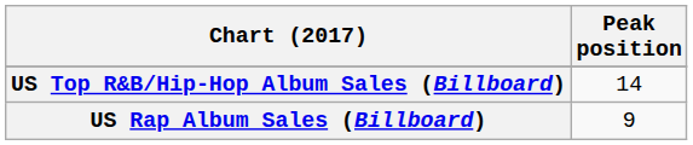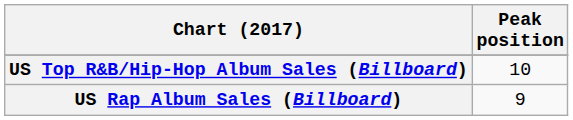US Top R&B/Hip-Hop Album Sales (Billboard) | Peak position: 14 -> 10
